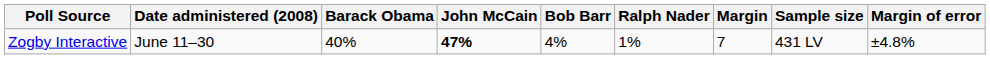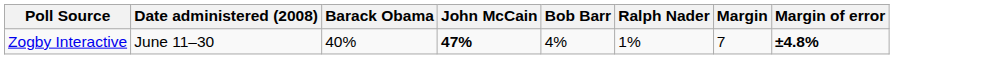- column: Sample size | 431 LV
Zogby Interactive | Margin of error: normal -> bold
